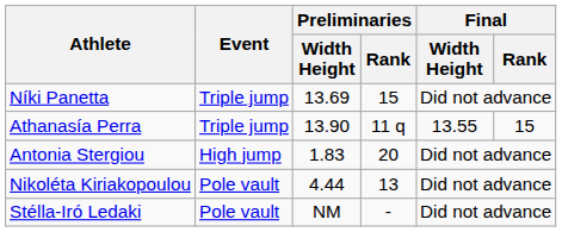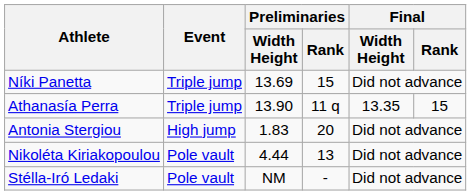Athanasía Perra | Final / Width Height: 13.55 -> 13.35
